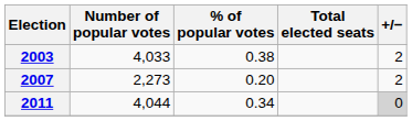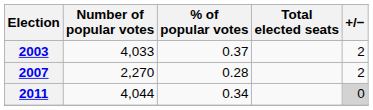2003 | % of popular votes: 0.38 -> 0.37
2007 | Number of popular votes: 2,273 -> 2,270
2007 | % of popular votes: 0.20 -> 0.28
